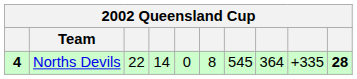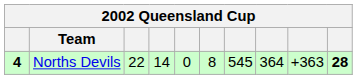Norths Devils | column 9: +335 -> +363
